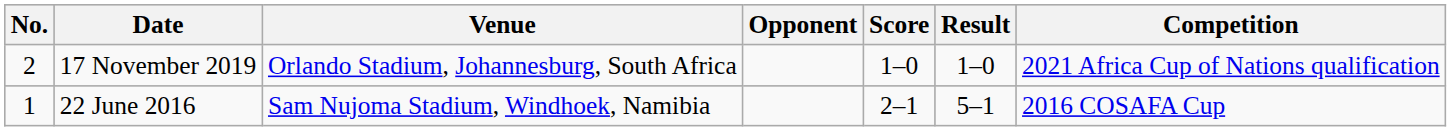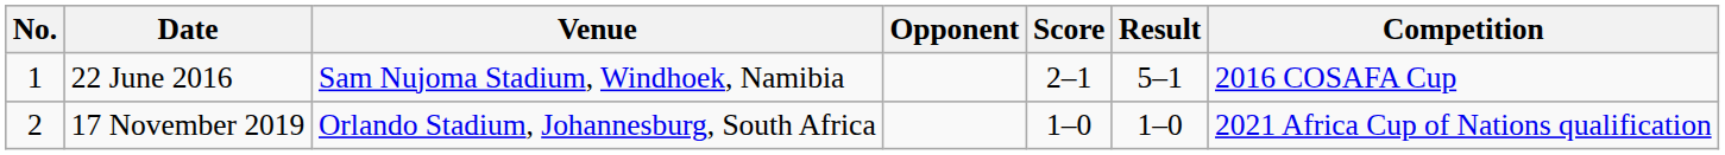rows swapped: 22 June 2016 <-> 17 November 2019
